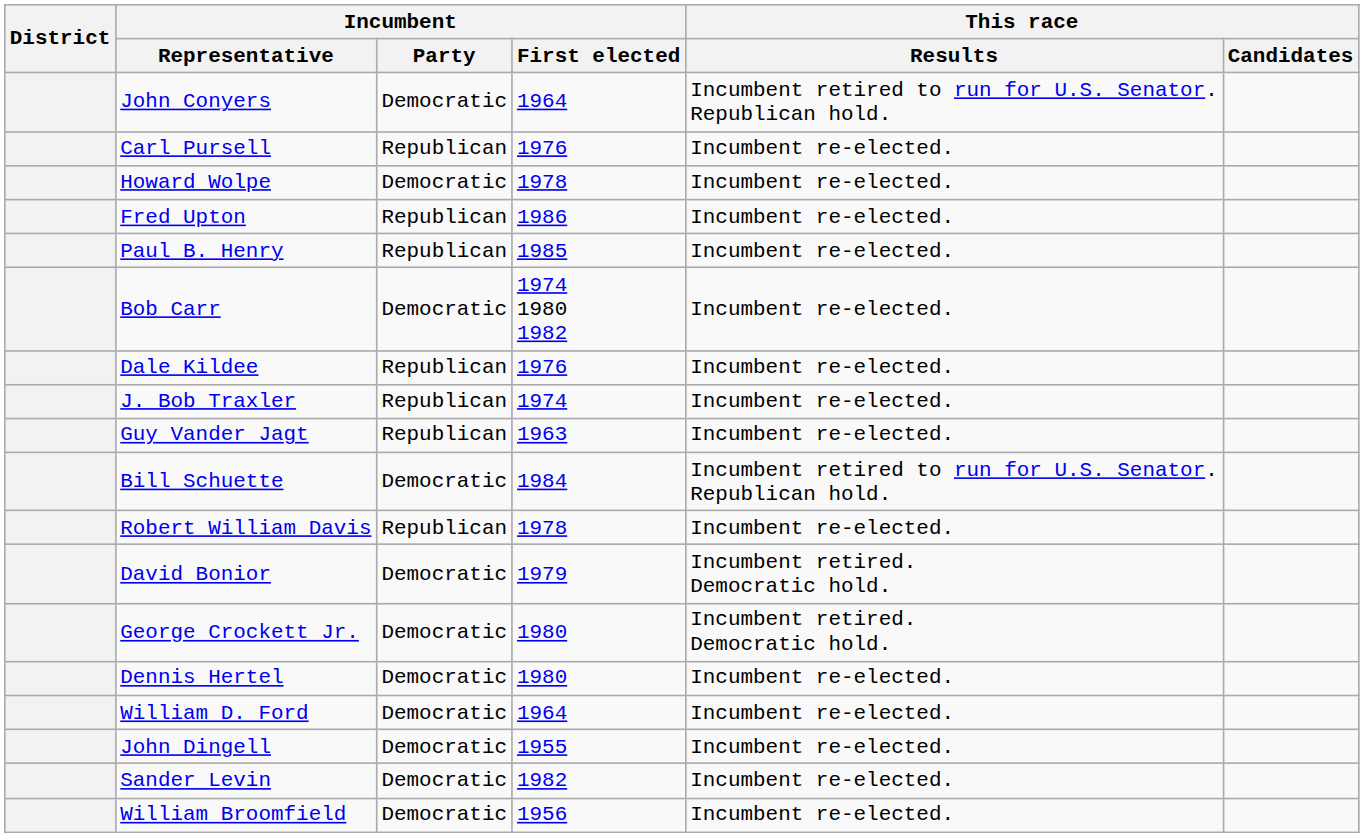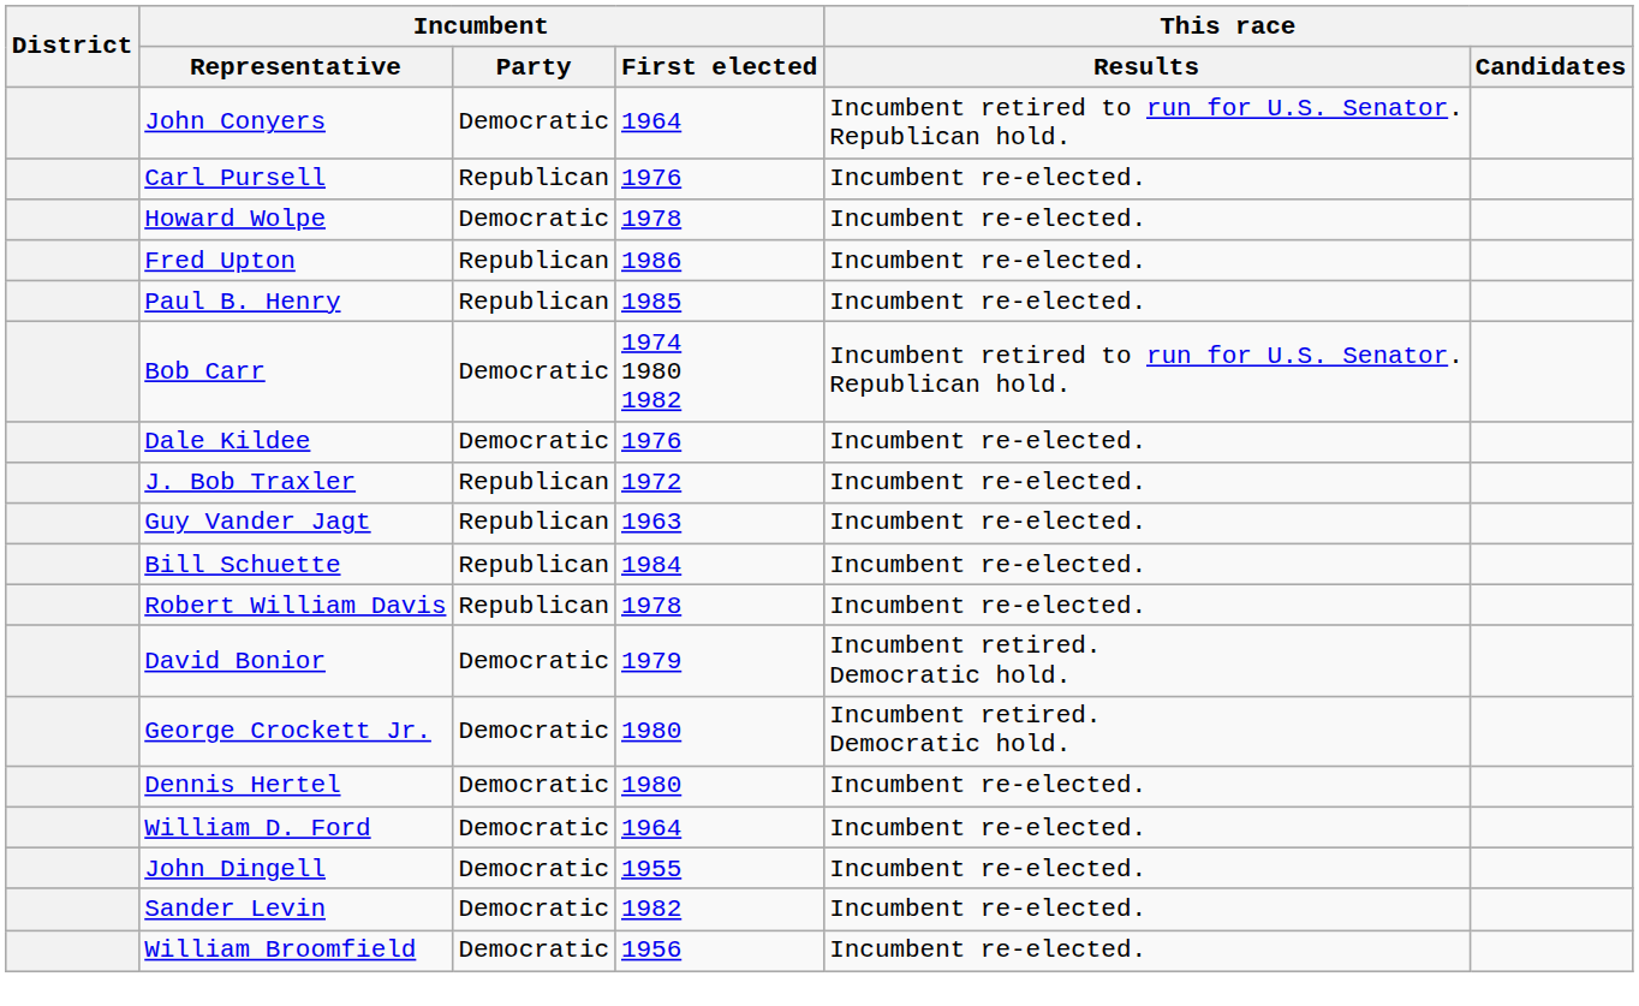Bob Carr | This race / Results: Incumbent re-elected. -> Incumbent retired to run for U.S. Senator. Republican hold.
Dale Kildee | Incumbent / Party: Republican -> Democratic
J. Bob Traxler | Incumbent / First elected: 1974 -> 1972
Bill Schuette | Incumbent / Party: Democratic -> Republican
Bill Schuette | This race / Results: Incumbent retired to run for U.S. Senator. Republican hold. -> Incumbent re-elected.
